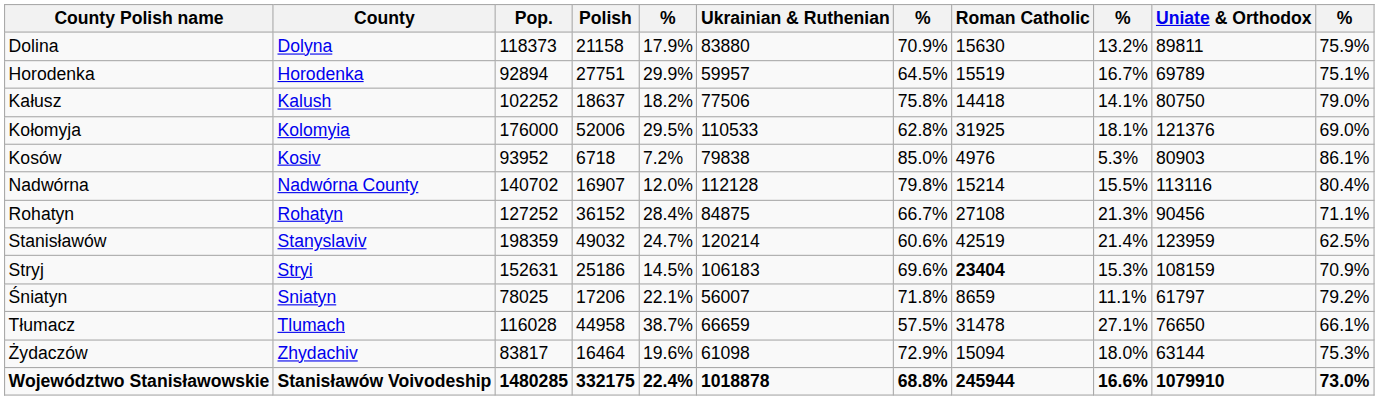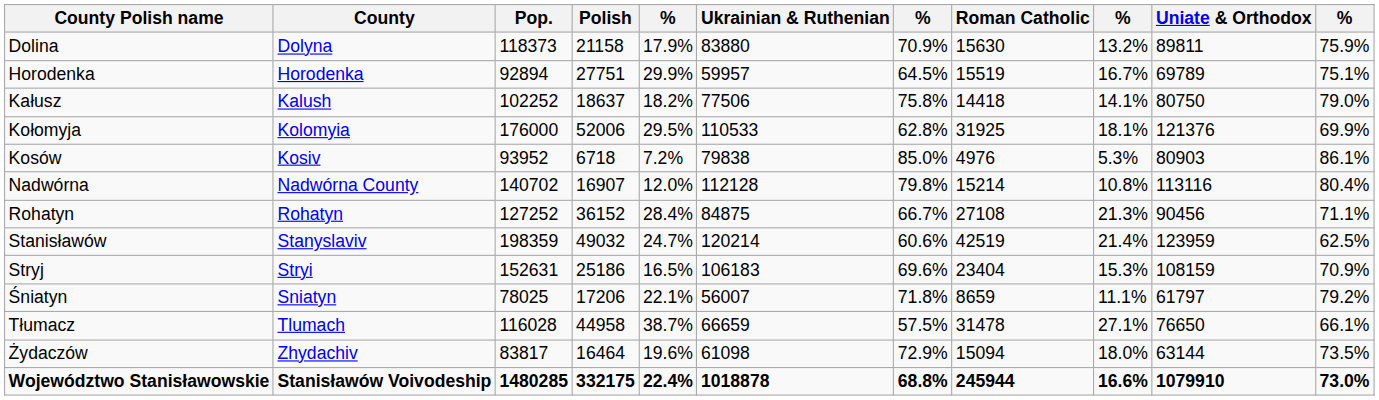Kołomyja | column 11: 69.0% -> 69.9%
Nadwórna | column 9: 15.5% -> 10.8%
Stryj | column 5: 14.5% -> 16.5%
Stryj | Roman Catholic: bold -> normal
Żydaczów | column 11: 75.3% -> 73.5%
